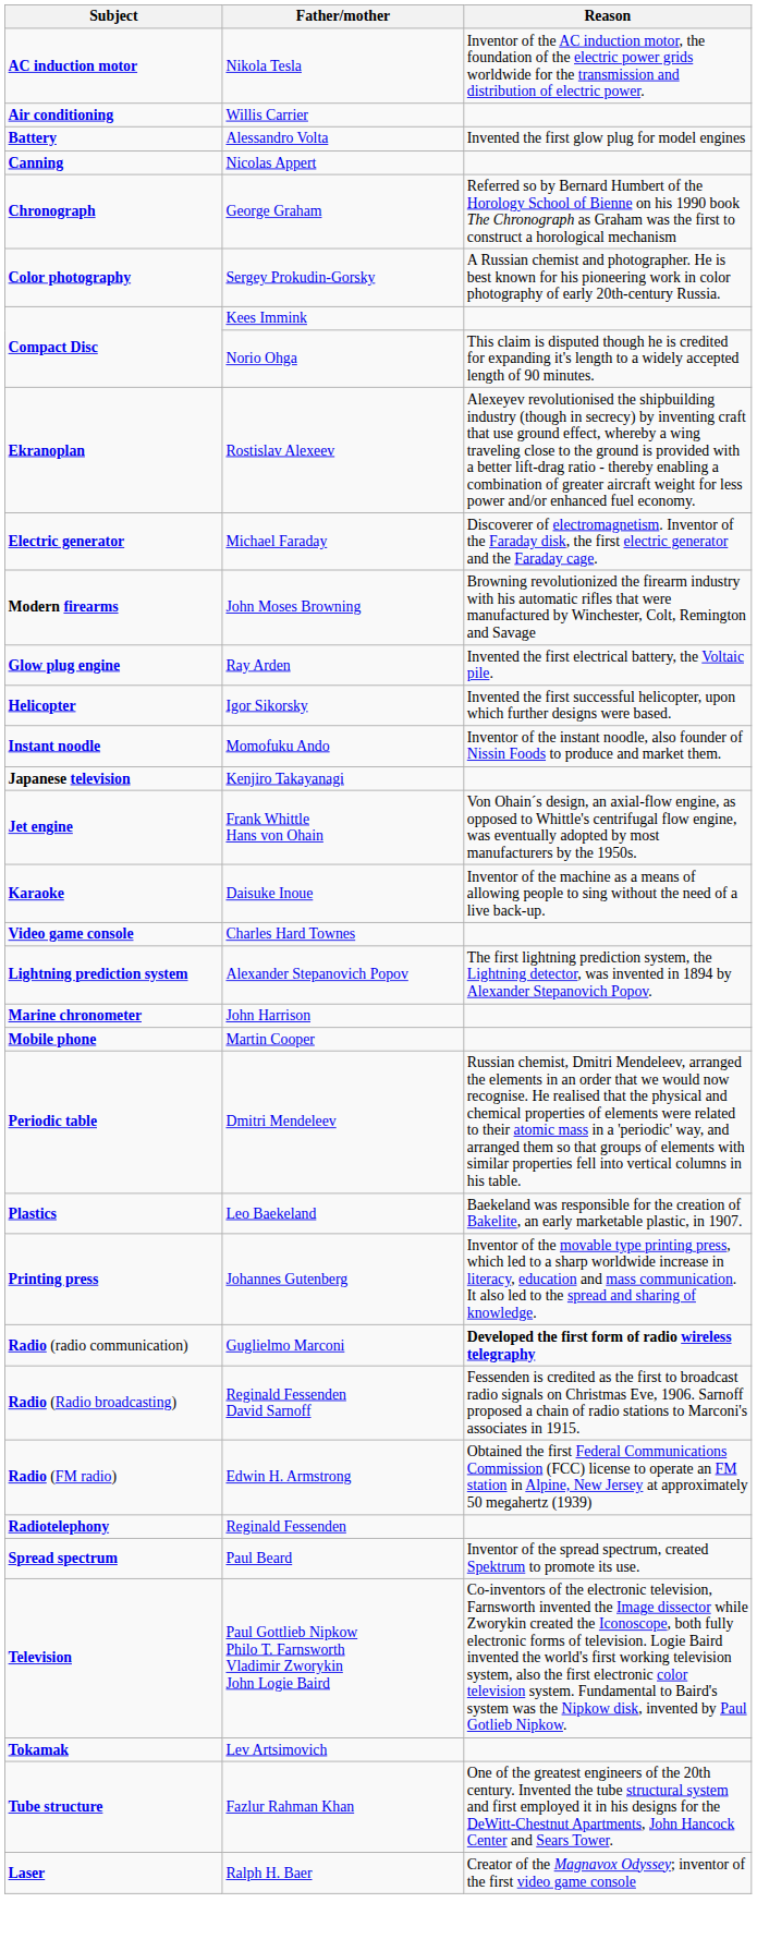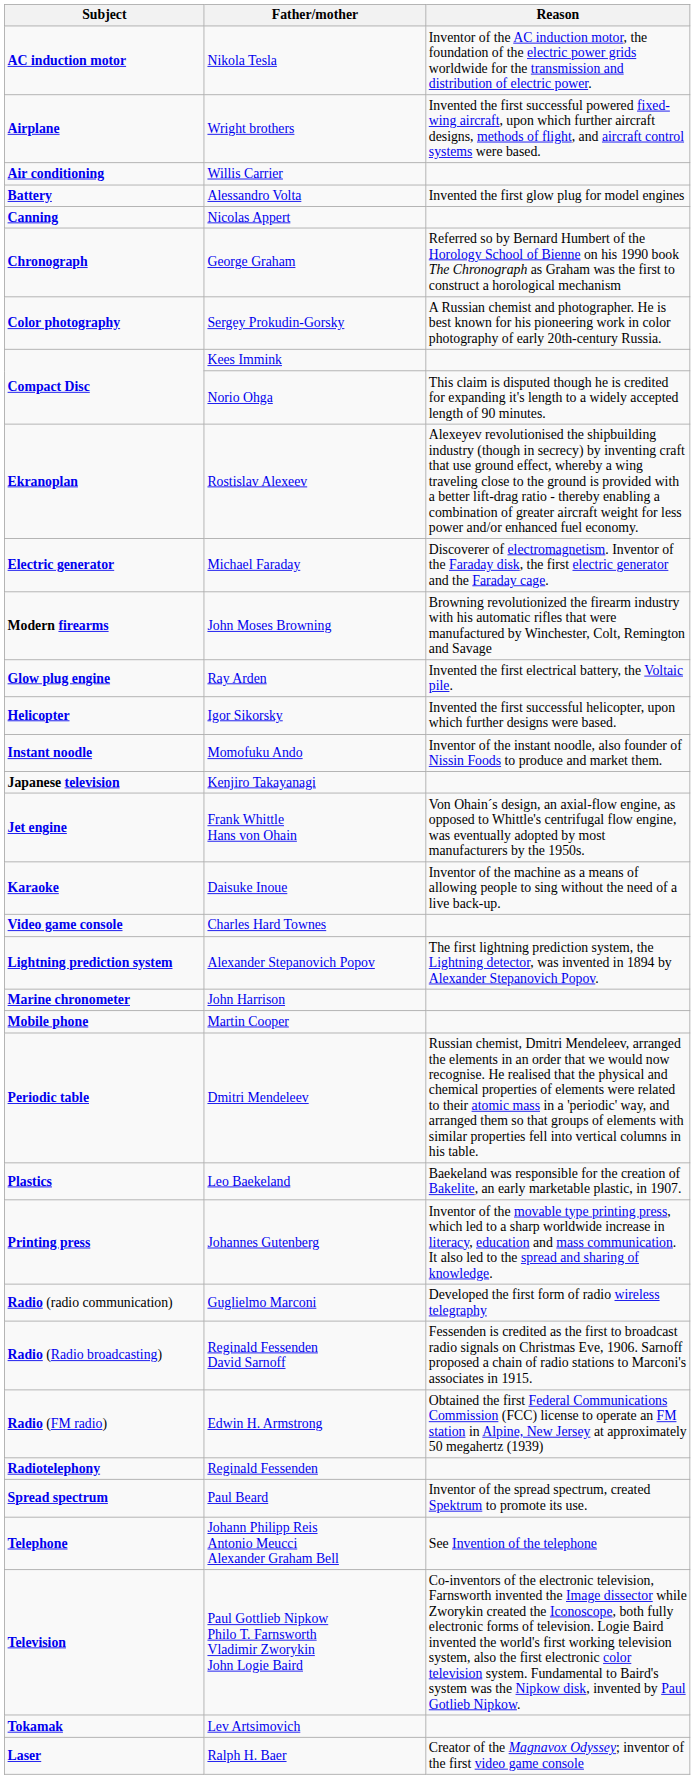+ row: Airplane | Wright brothers | Invented the first successful powered fixed-wing aircraft, upon which further aircraft designs, methods of flight, and aircraft control systems were based.
Guglielmo Marconi | Reason: bold -> normal
+ row: Telephone | Johann Philipp Reis Antonio Meucci Alexander Graham Bell | See Invention of the telephone
- row: Tube structure | Fazlur Rahman Khan | One of the greatest engineers of the 20th century. Invented the tube structural system and first employed it in his designs for the DeWitt-Chestnut Apartments, John Hancock Center and Sears Tower.
